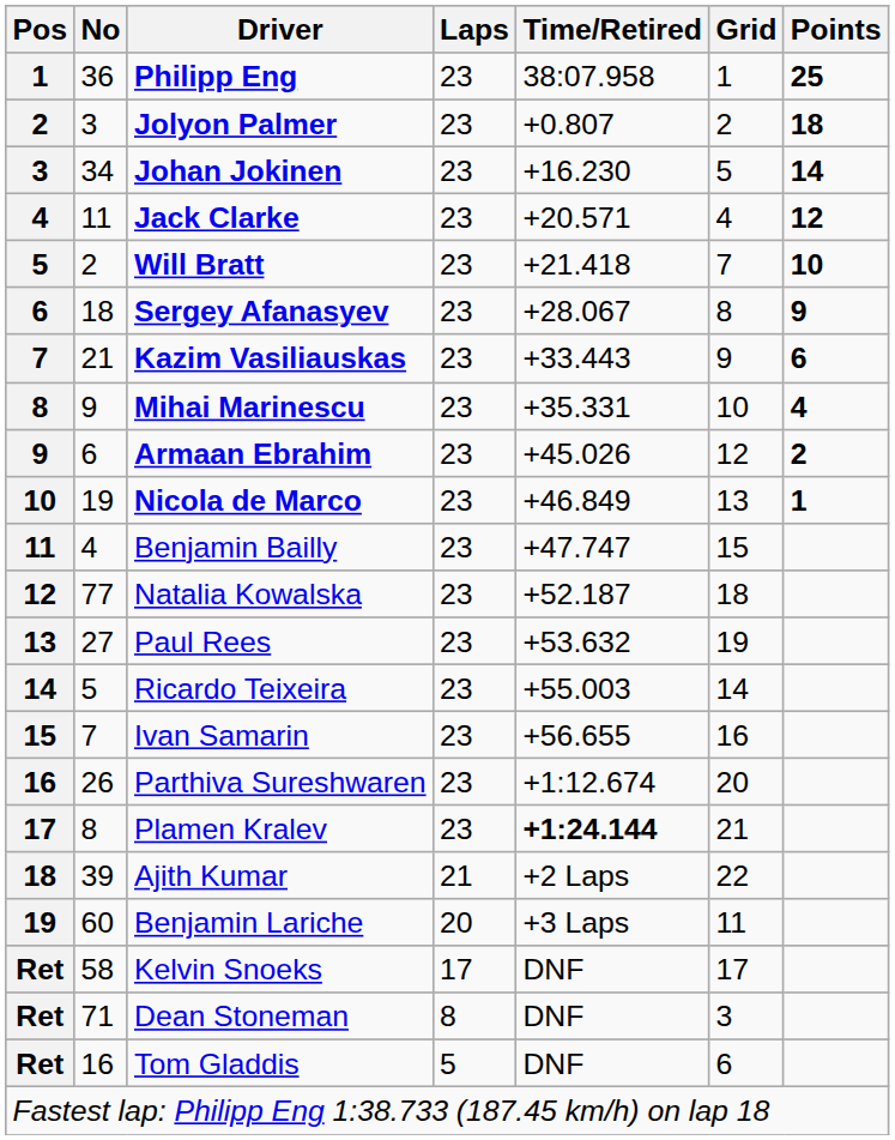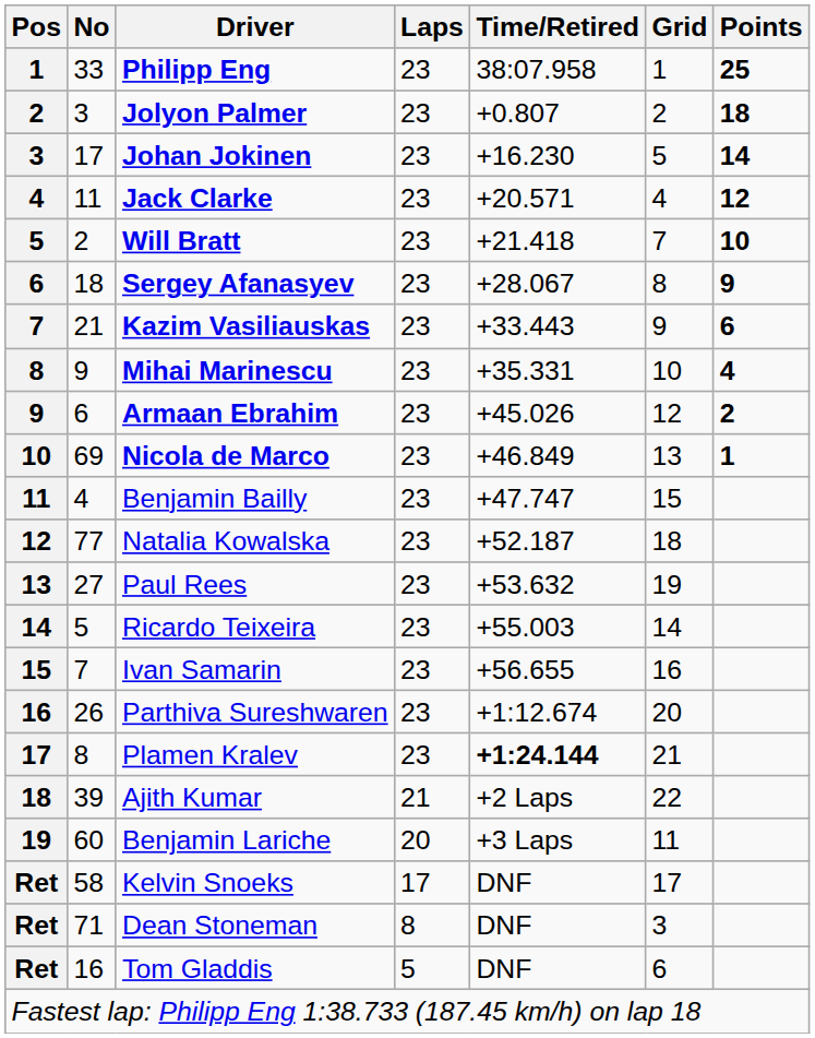Philipp Eng | No: 36 -> 33
Johan Jokinen | No: 34 -> 17
Nicola de Marco | No: 19 -> 69
